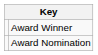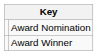rows swapped: Award Nomination <-> Award Winner
